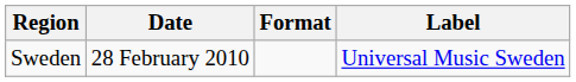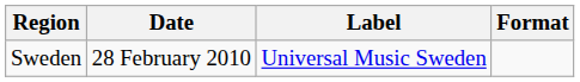columns swapped: Label <-> Format
